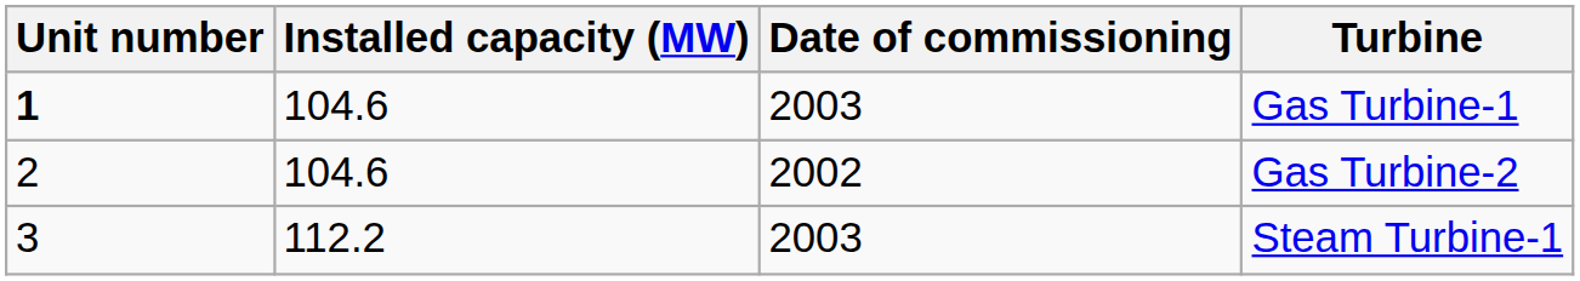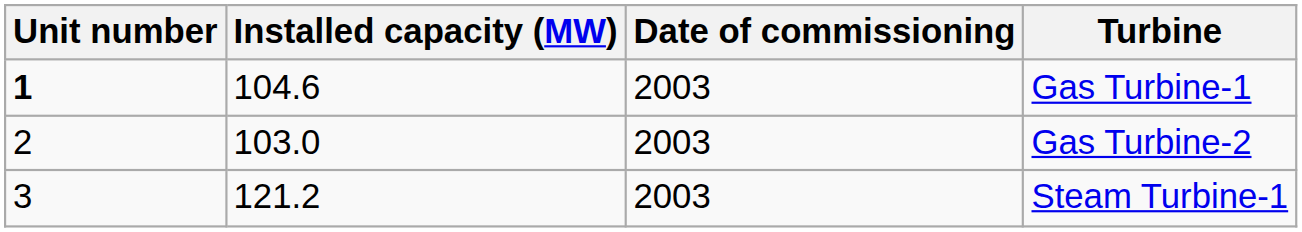Gas Turbine-2 | Installed capacity (MW): 104.6 -> 103.0
Gas Turbine-2 | Date of commissioning: 2002 -> 2003
Steam Turbine-1 | Installed capacity (MW): 112.2 -> 121.2
